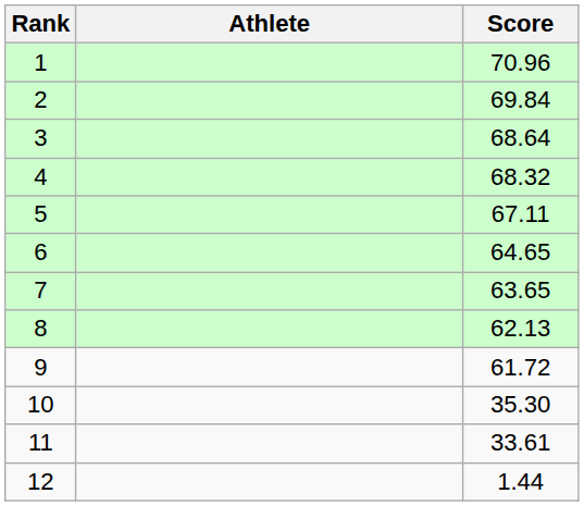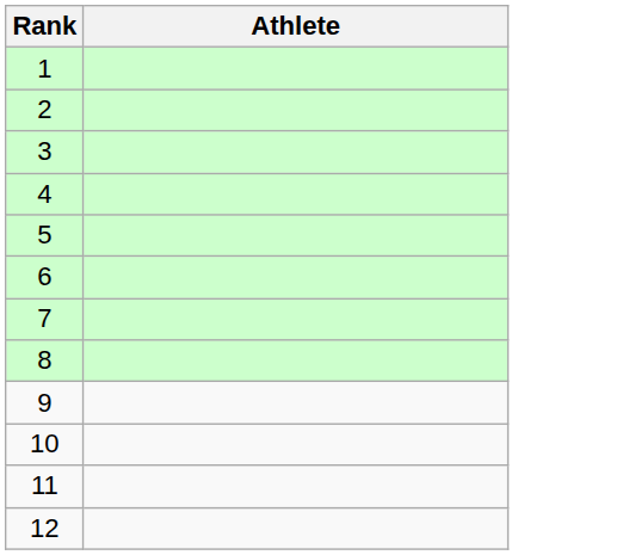- column: Score | 70.96 | 69.84 | 68.64 | 68.32 | 67.11 | 64.65 | 63.65 | 62.13 | 61.72 | 35.30 | 33.61 | 1.44
